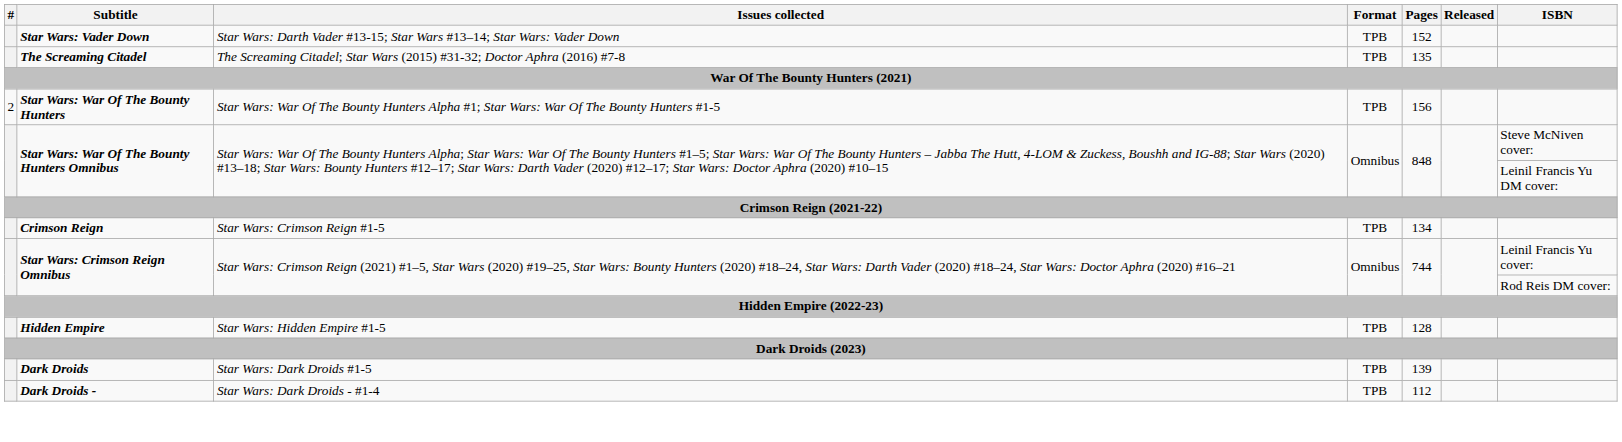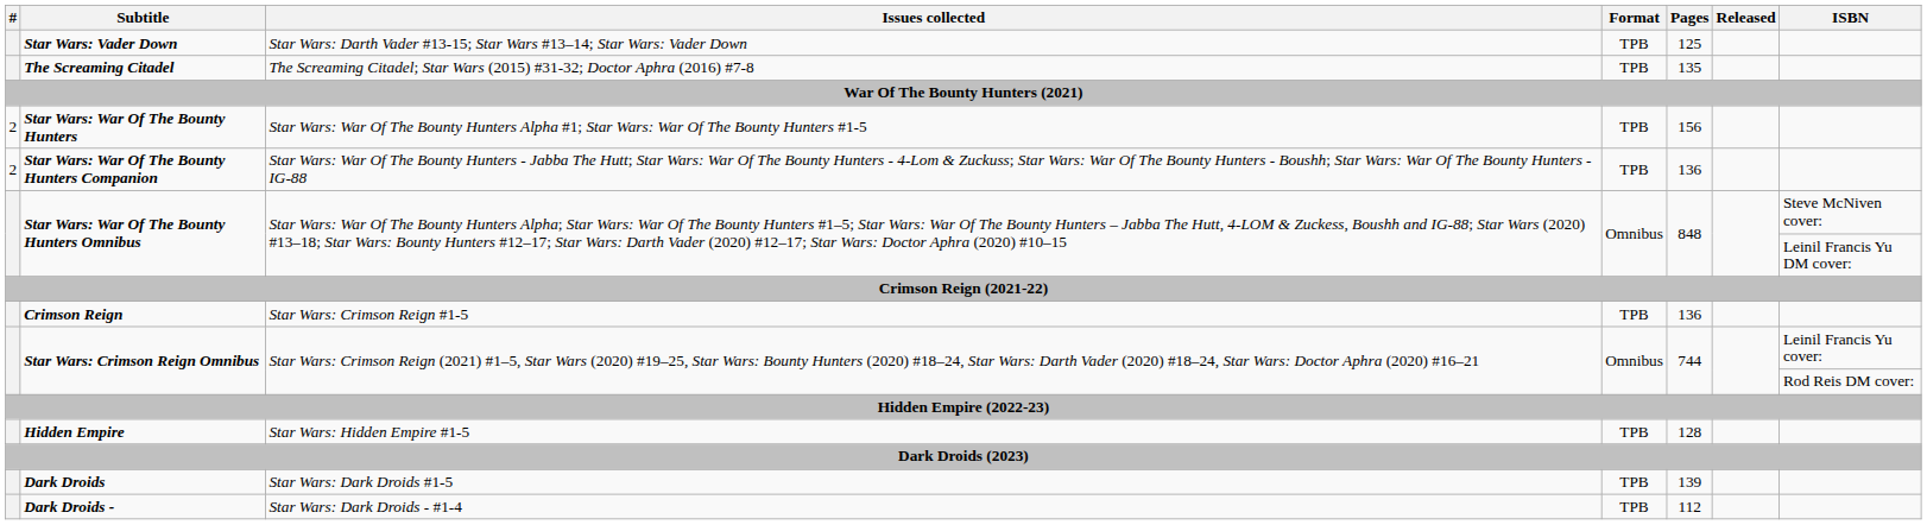Star Wars: Vader Down | Pages: 152 -> 125
+ row: 2 | Star Wars: War Of The Bounty Hunters Companion | Star Wars: War Of The Bounty Hunters - Jabba The Hutt; Star Wars: War Of The Bounty Hunters - 4-Lom & Zuckuss; Star Wars: War Of The Bounty Hunters - Boushh; Star Wars: War Of The Bounty Hunters - IG-88 | TPB | 136
Crimson Reign | Pages: 134 -> 136
